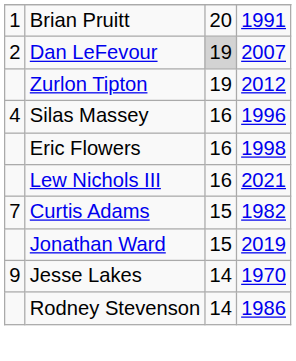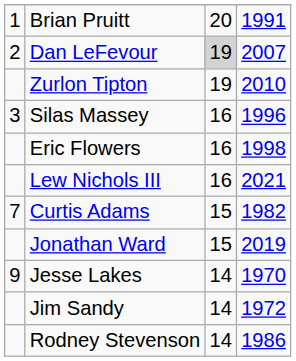Zurlon Tipton | column 4: 2012 -> 2010
Silas Massey | column 1: 4 -> 3
+ row: Jim Sandy | 14 | 1972
